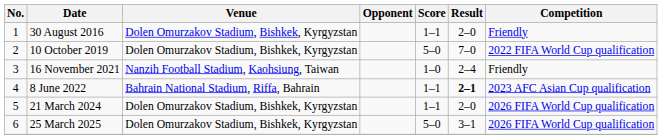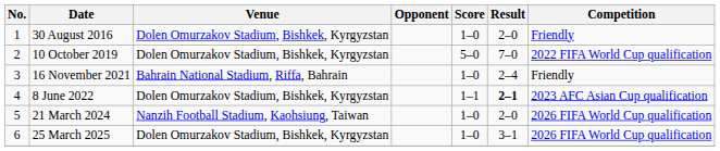30 August 2016 | Score: 1–1 -> 1–0
16 November 2021 | Venue: Nanzih Football Stadium, Kaohsiung, Taiwan -> Bahrain National Stadium, Riffa, Bahrain
8 June 2022 | Venue: Bahrain National Stadium, Riffa, Bahrain -> Dolen Omurzakov Stadium, Bishkek, Kyrgyzstan
21 March 2024 | Venue: Dolen Omurzakov Stadium, Bishkek, Kyrgyzstan -> Nanzih Football Stadium, Kaohsiung, Taiwan
21 March 2024 | Score: 1–1 -> 1–0
25 March 2025 | Score: 5–0 -> 1–0
